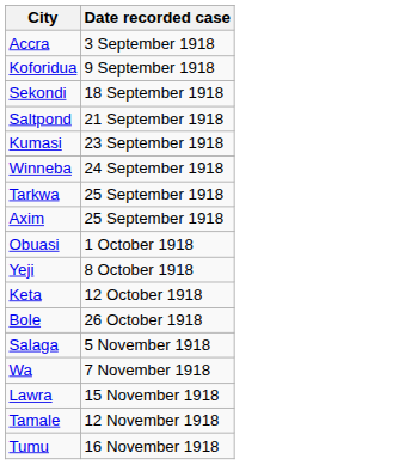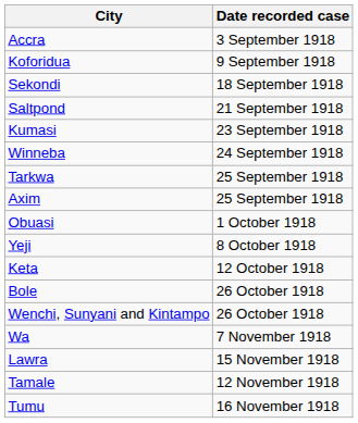+ row: Wenchi, Sunyani and Kintampo | 26 October 1918
- row: Salaga | 5 November 1918
